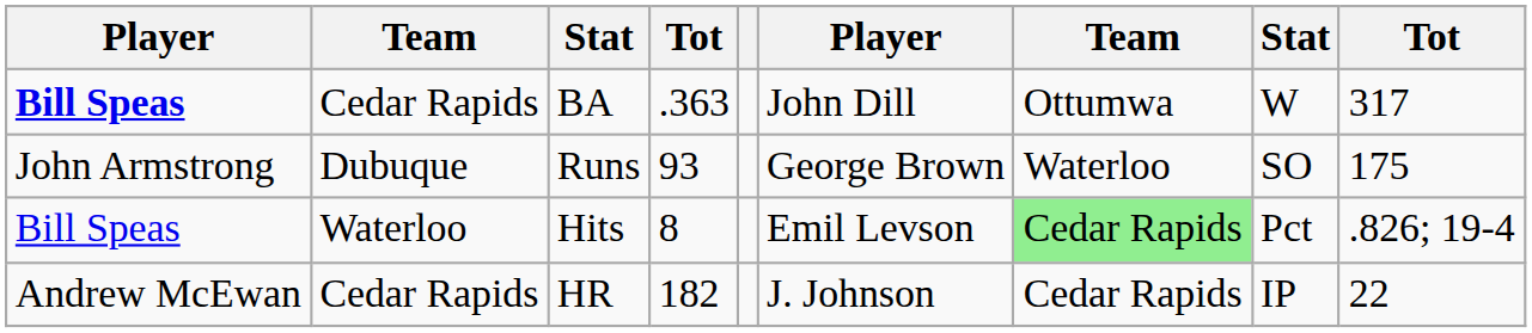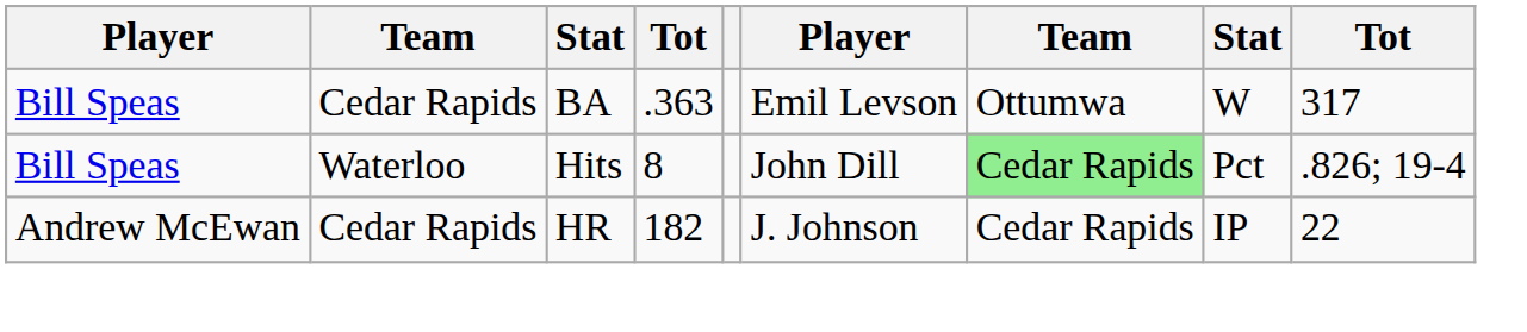BA | column 1: bold -> normal
BA | column 6: John Dill -> Emil Levson
- row: John Armstrong | Dubuque | Runs | 93 | George Brown | Waterloo | SO | 175
Hits | column 6: Emil Levson -> John Dill
